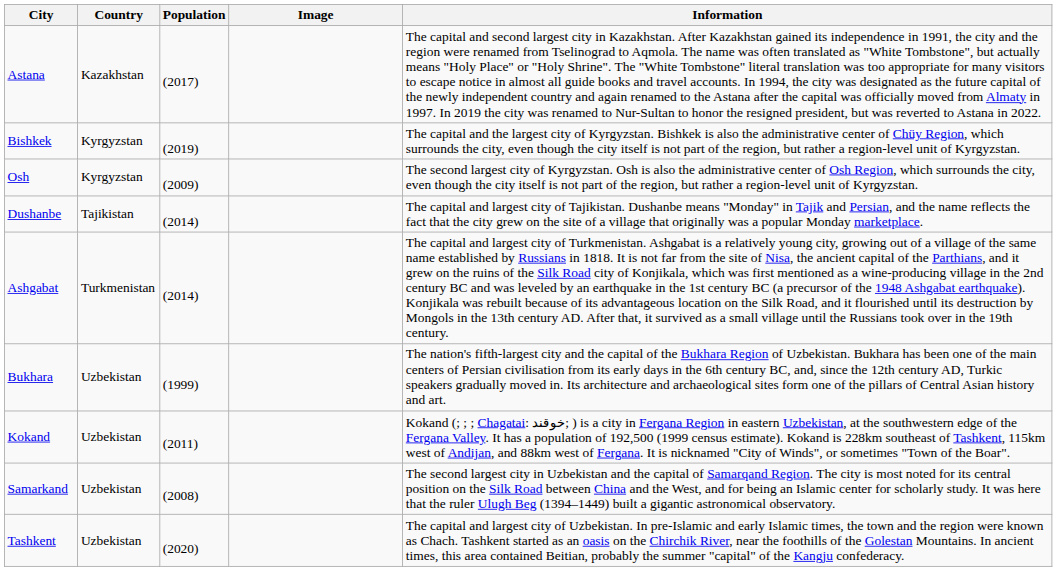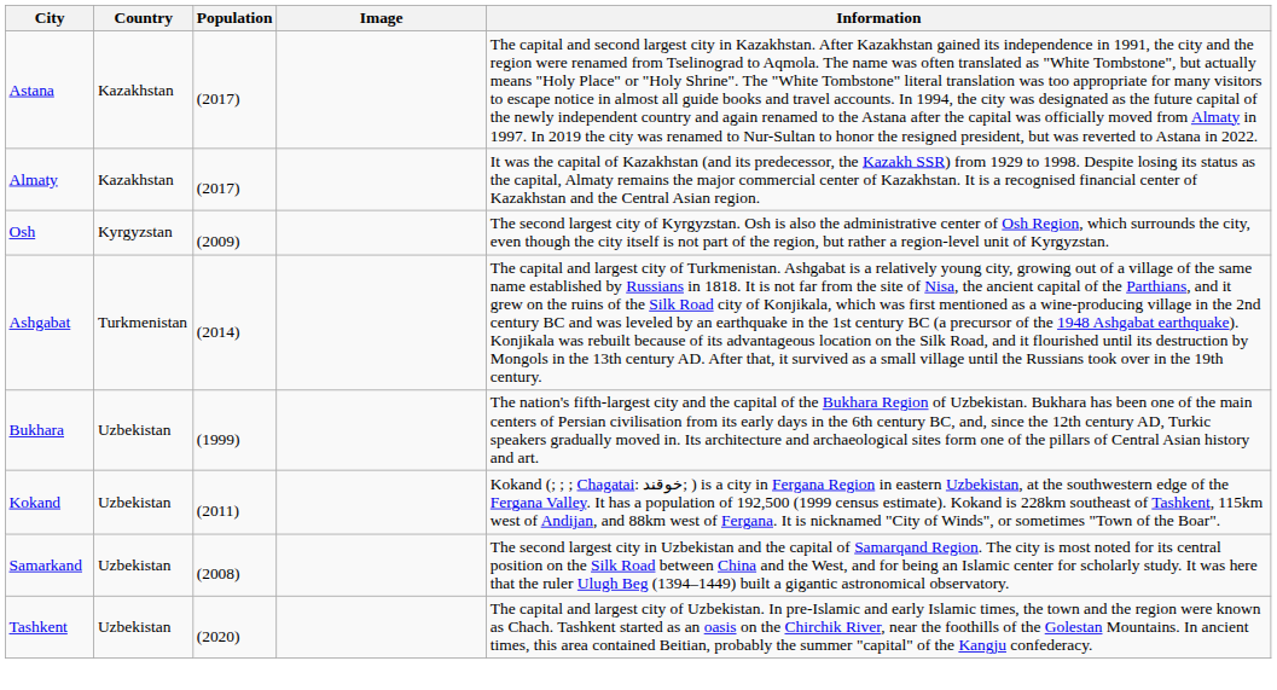+ row: Almaty | Kazakhstan | (2017) | It was the capital of Kazakhstan (and its predecessor, the Kazakh SSR) from 1929 to 1998. Despite losing its status as the capital, Almaty remains the major commercial center of Kazakhstan. It is a recognised financial center of Kazakhstan and the Central Asian region.
- row: Bishkek | Kyrgyzstan | (2019) | The capital and the largest city of Kyrgyzstan. Bishkek is also the administrative center of Chüy Region, which surrounds the city, even though the city itself is not part of the region, but rather a region-level unit of Kyrgyzstan.
- row: Dushanbe | Tajikistan | (2014) | The capital and largest city of Tajikistan. Dushanbe means "Monday" in Tajik and Persian, and the name reflects the fact that the city grew on the site of a village that originally was a popular Monday marketplace.
